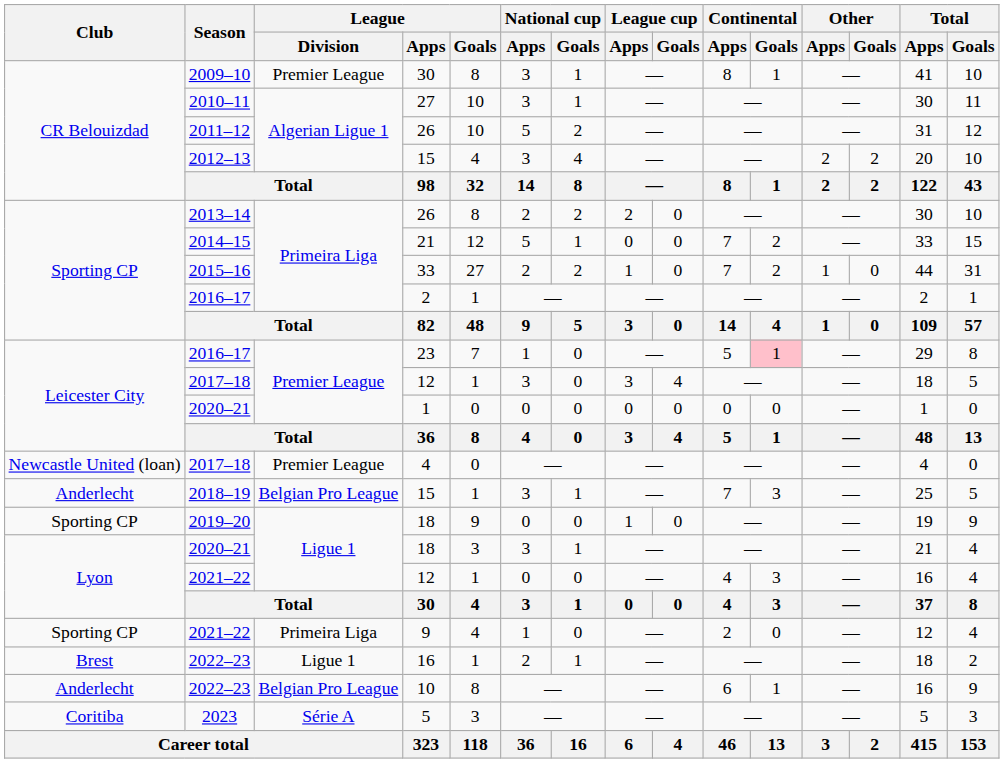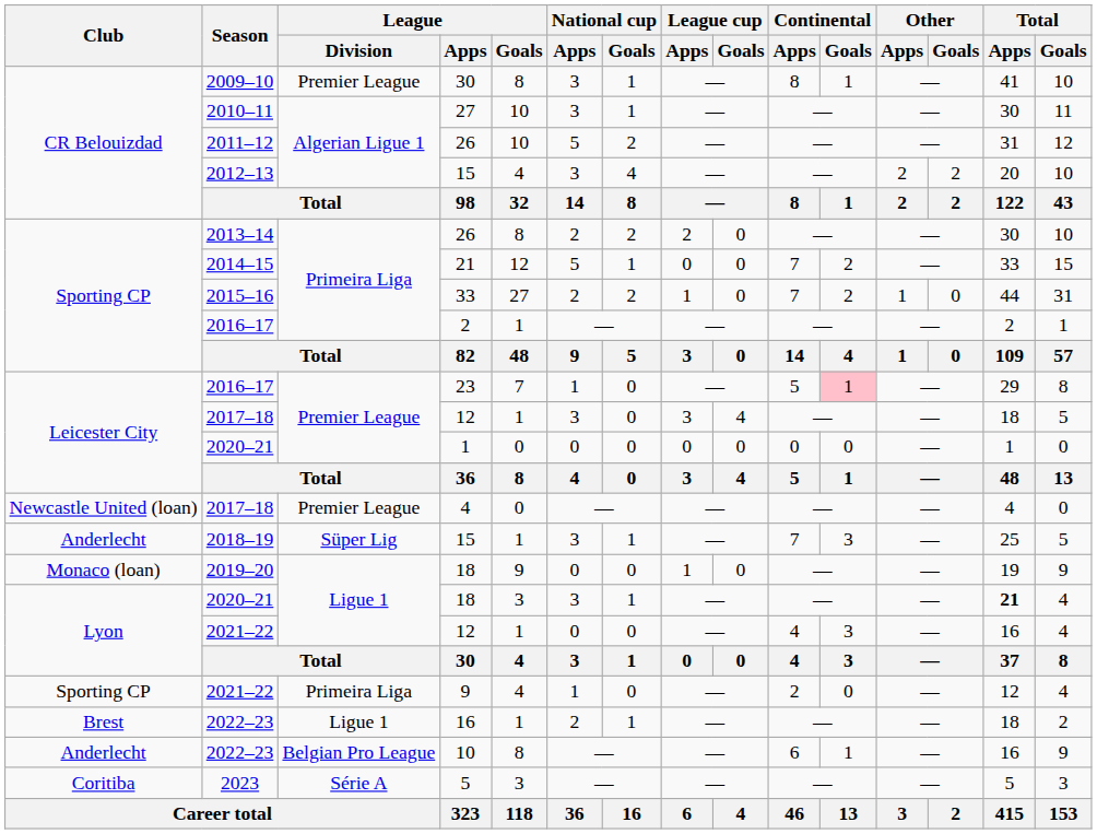2018–19 / 15 | League / Division: Belgian Pro League -> Süper Lig
2019–20 / 18 | Club: Sporting CP -> Monaco (loan)
2020–21 / 18 | Total / Apps: normal -> bold
